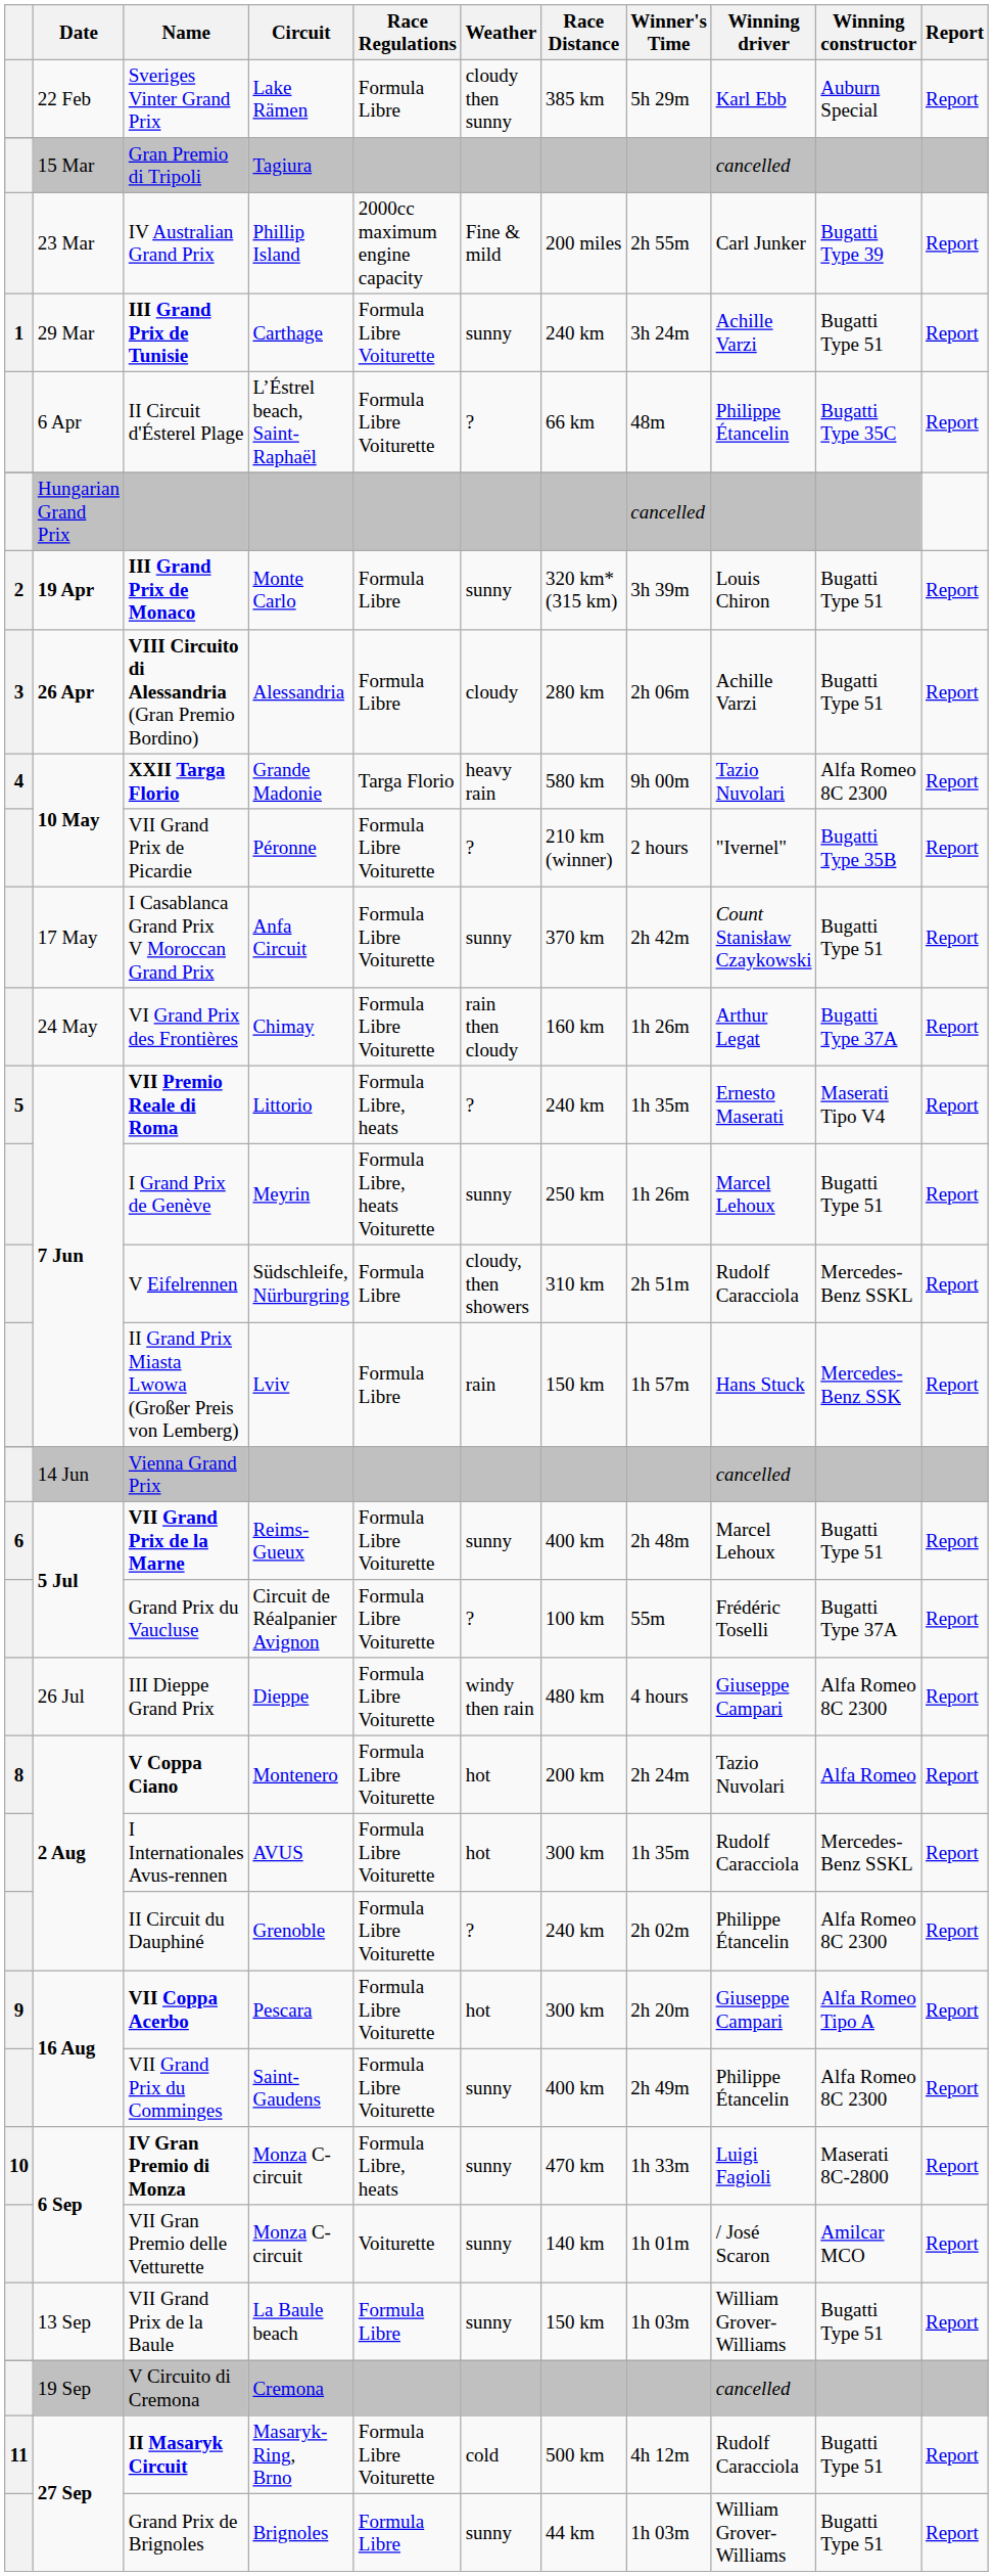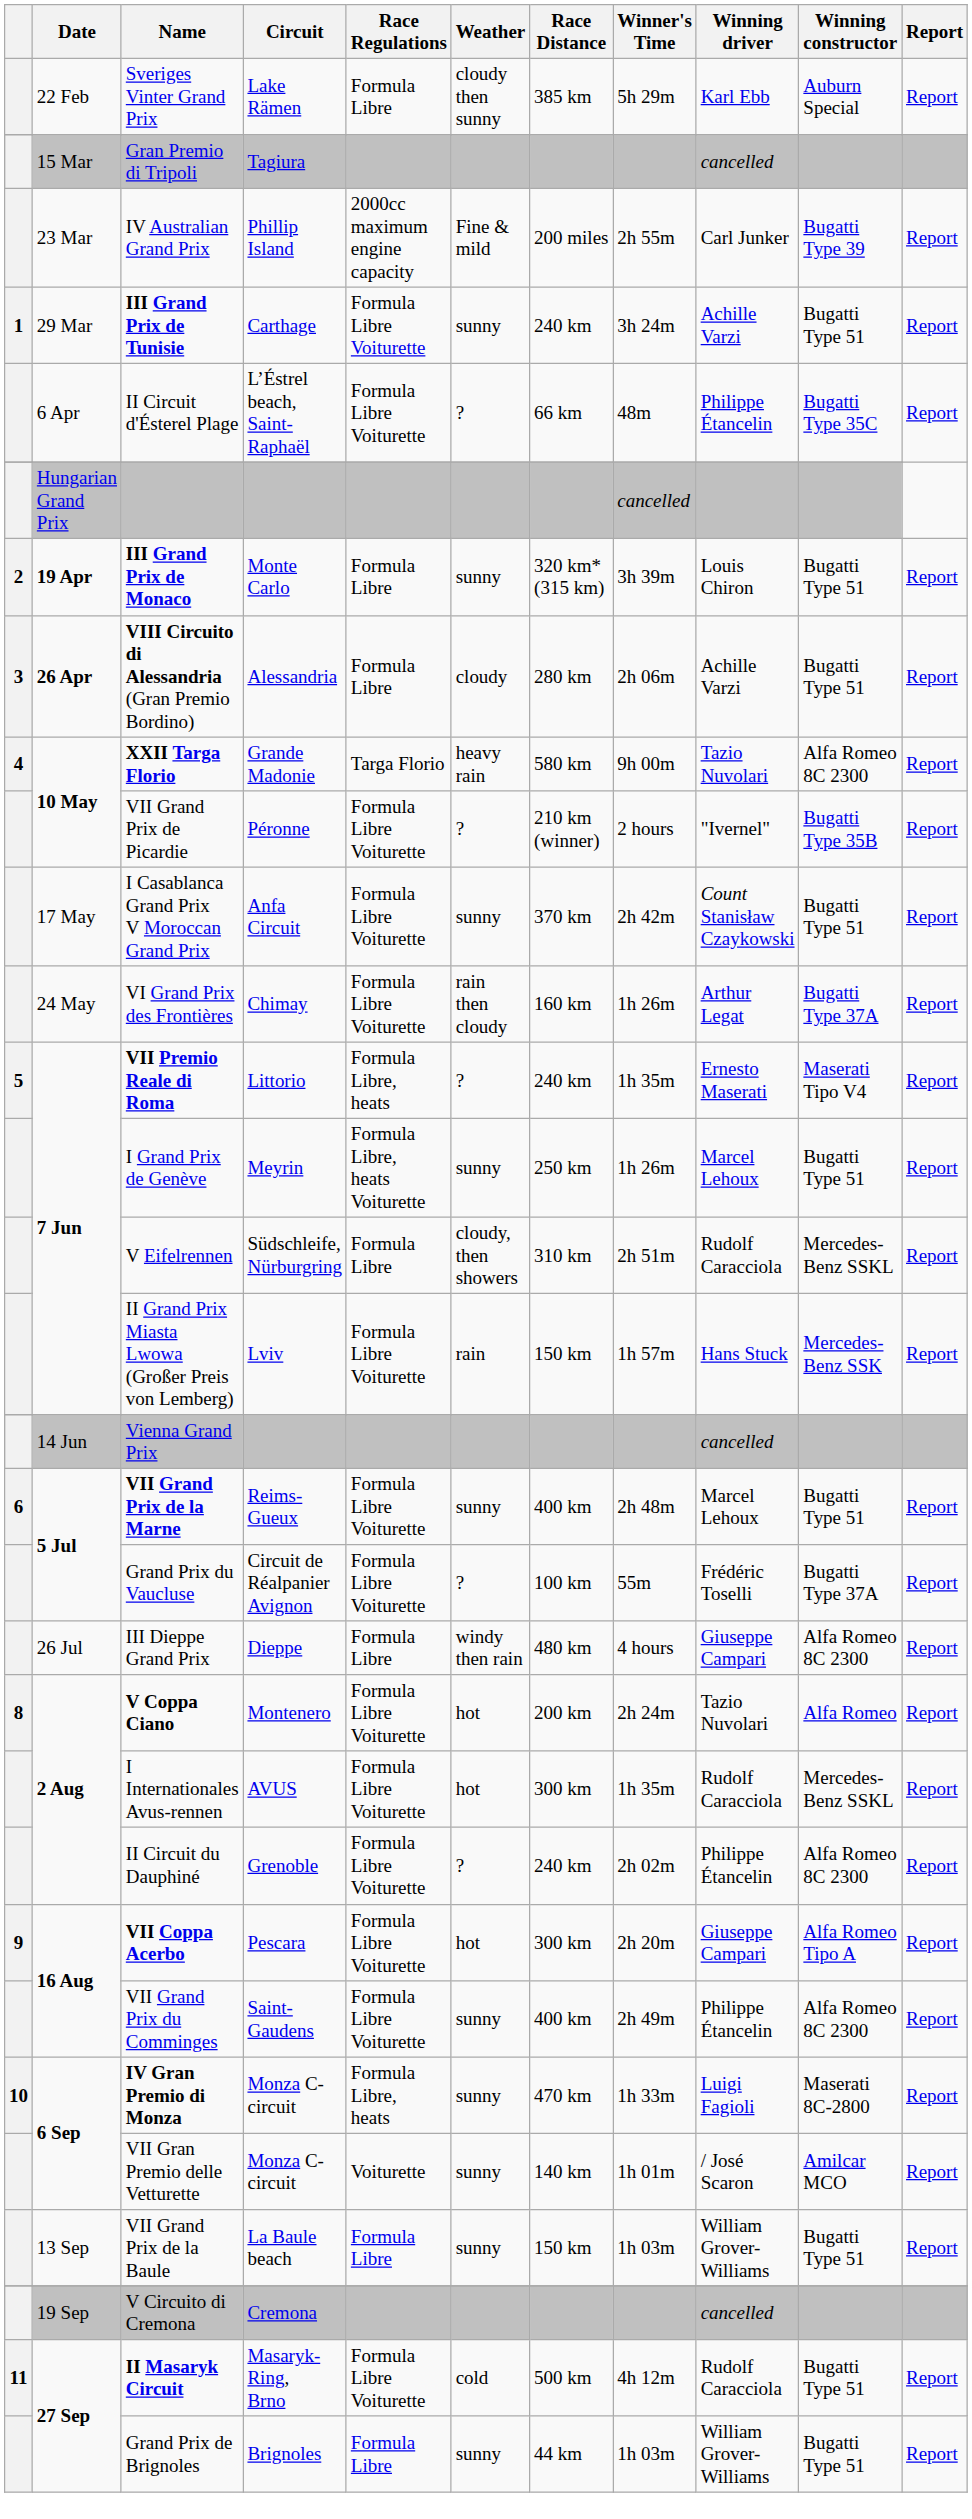II Grand Prix Miasta Lwowa (Großer Preis von Lemberg) | Race Regulations: Formula Libre -> Formula Libre Voiturette
III Dieppe Grand Prix | Race Regulations: Formula Libre Voiturette -> Formula Libre
